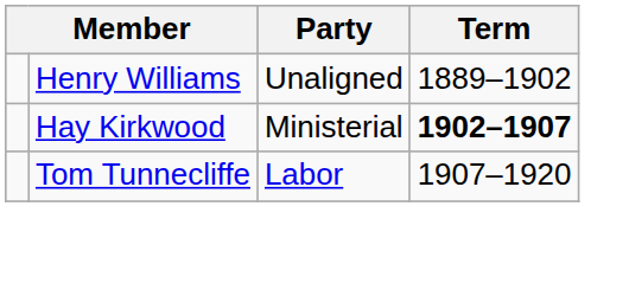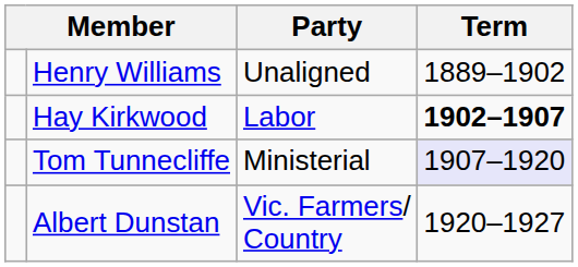Hay Kirkwood | Party: Ministerial -> Labor
Tom Tunnecliffe | Party: Labor -> Ministerial
Tom Tunnecliffe | Term: no background -> lavender background
+ row: Albert Dunstan | Vic. Farmers/ Country | 1920–1927
